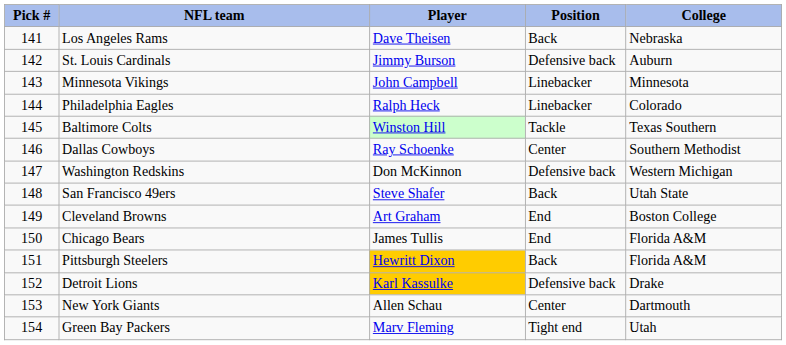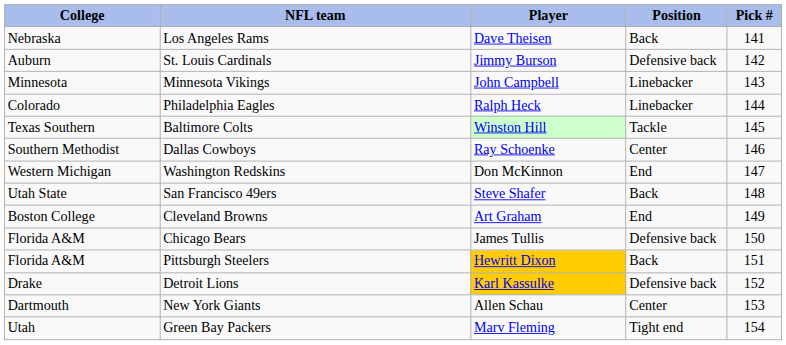columns swapped: Pick # <-> College
Washington Redskins | Position: Defensive back -> End
Chicago Bears | Position: End -> Defensive back
